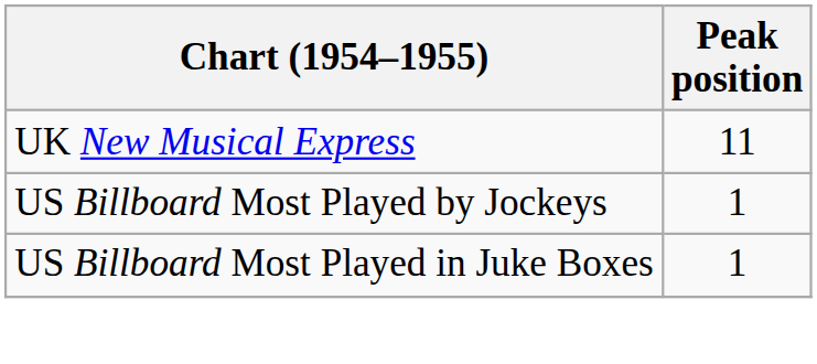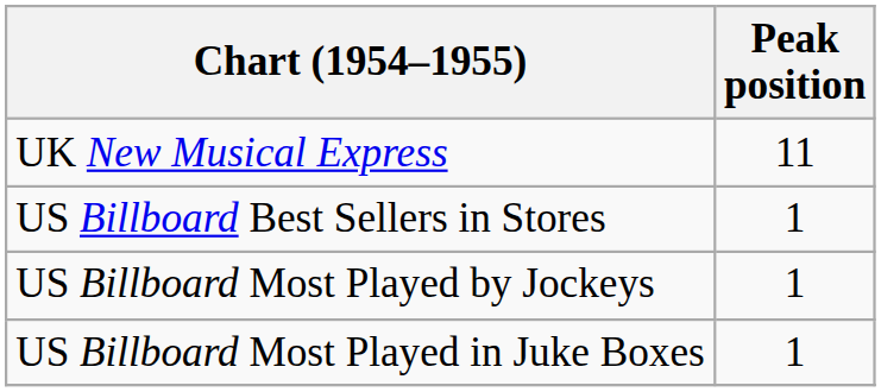+ row: US Billboard Best Sellers in Stores | 1
